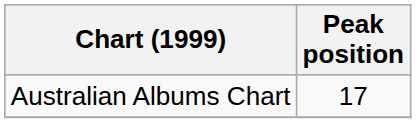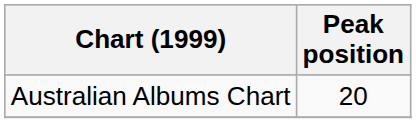Australian Albums Chart | Peak position: 17 -> 20
